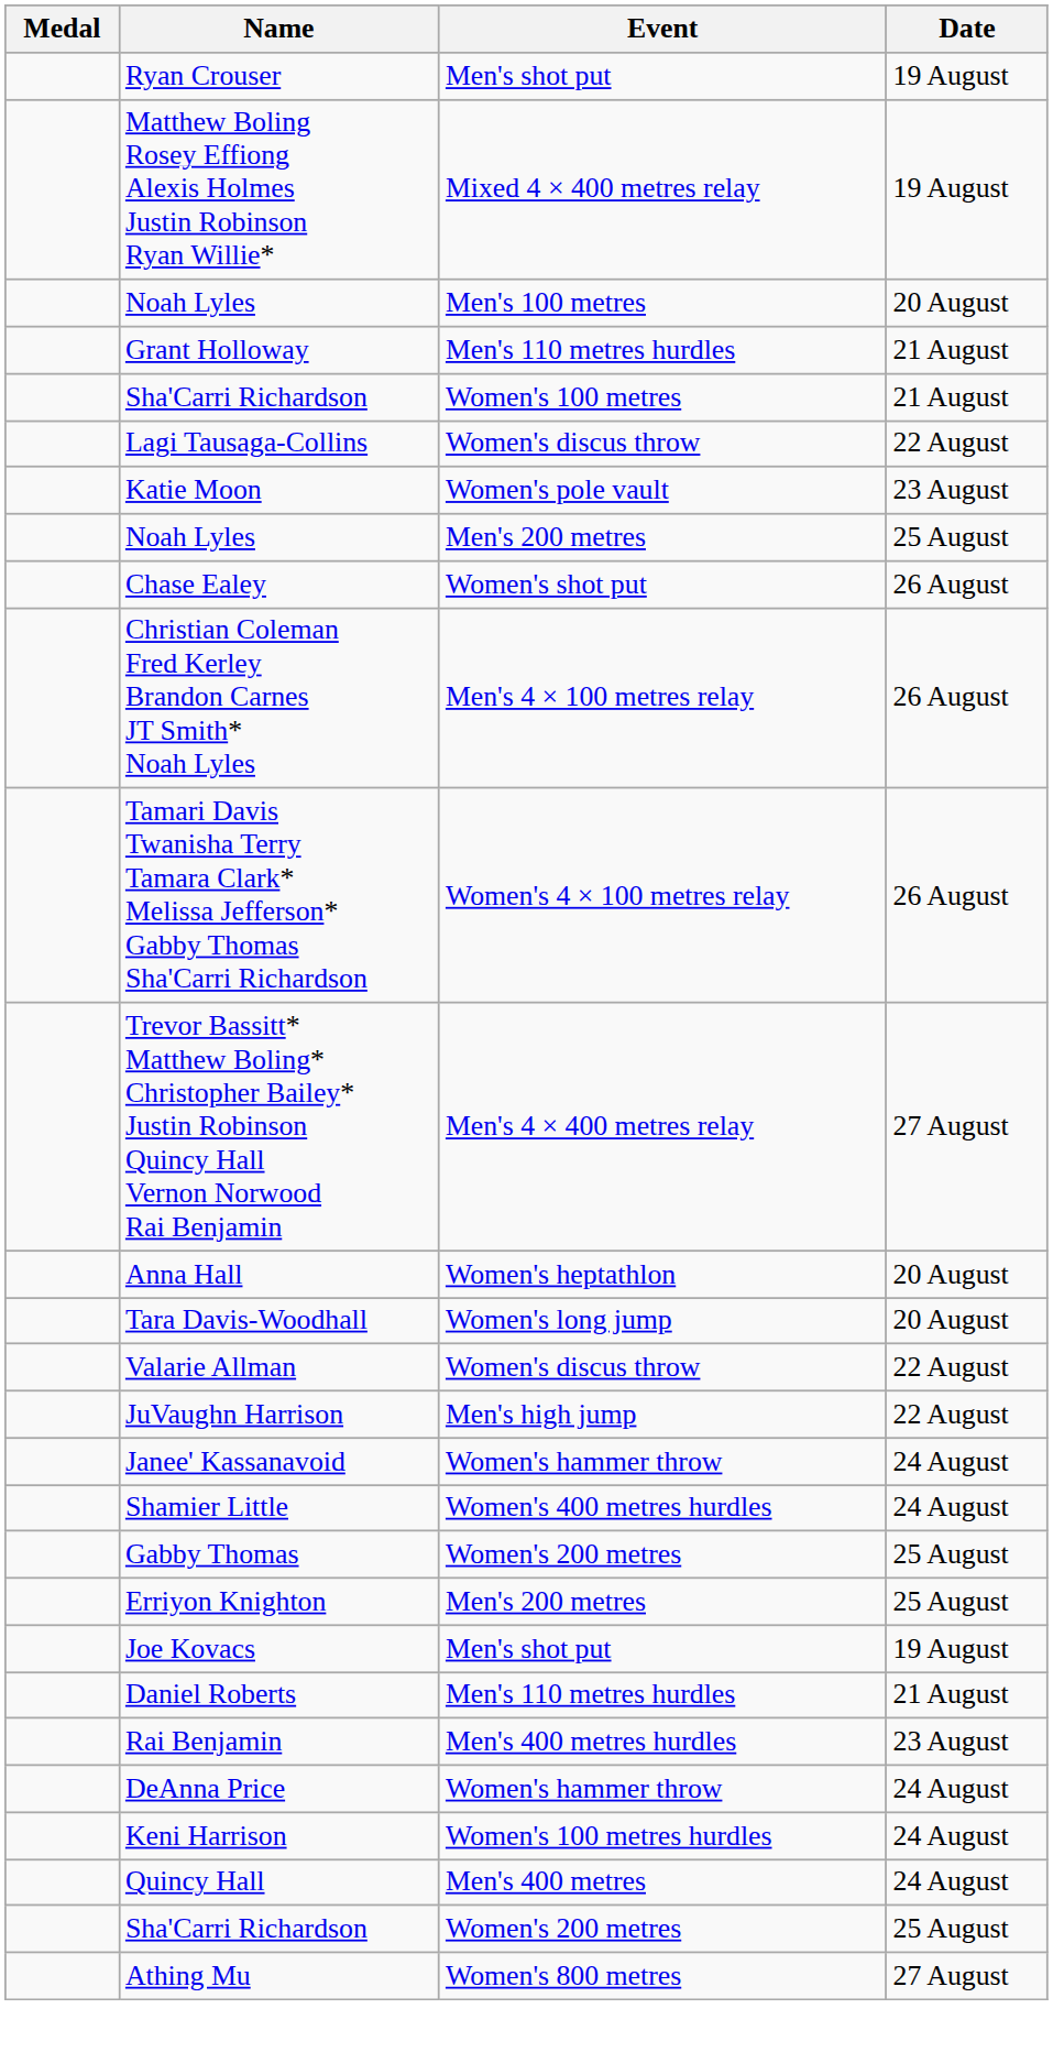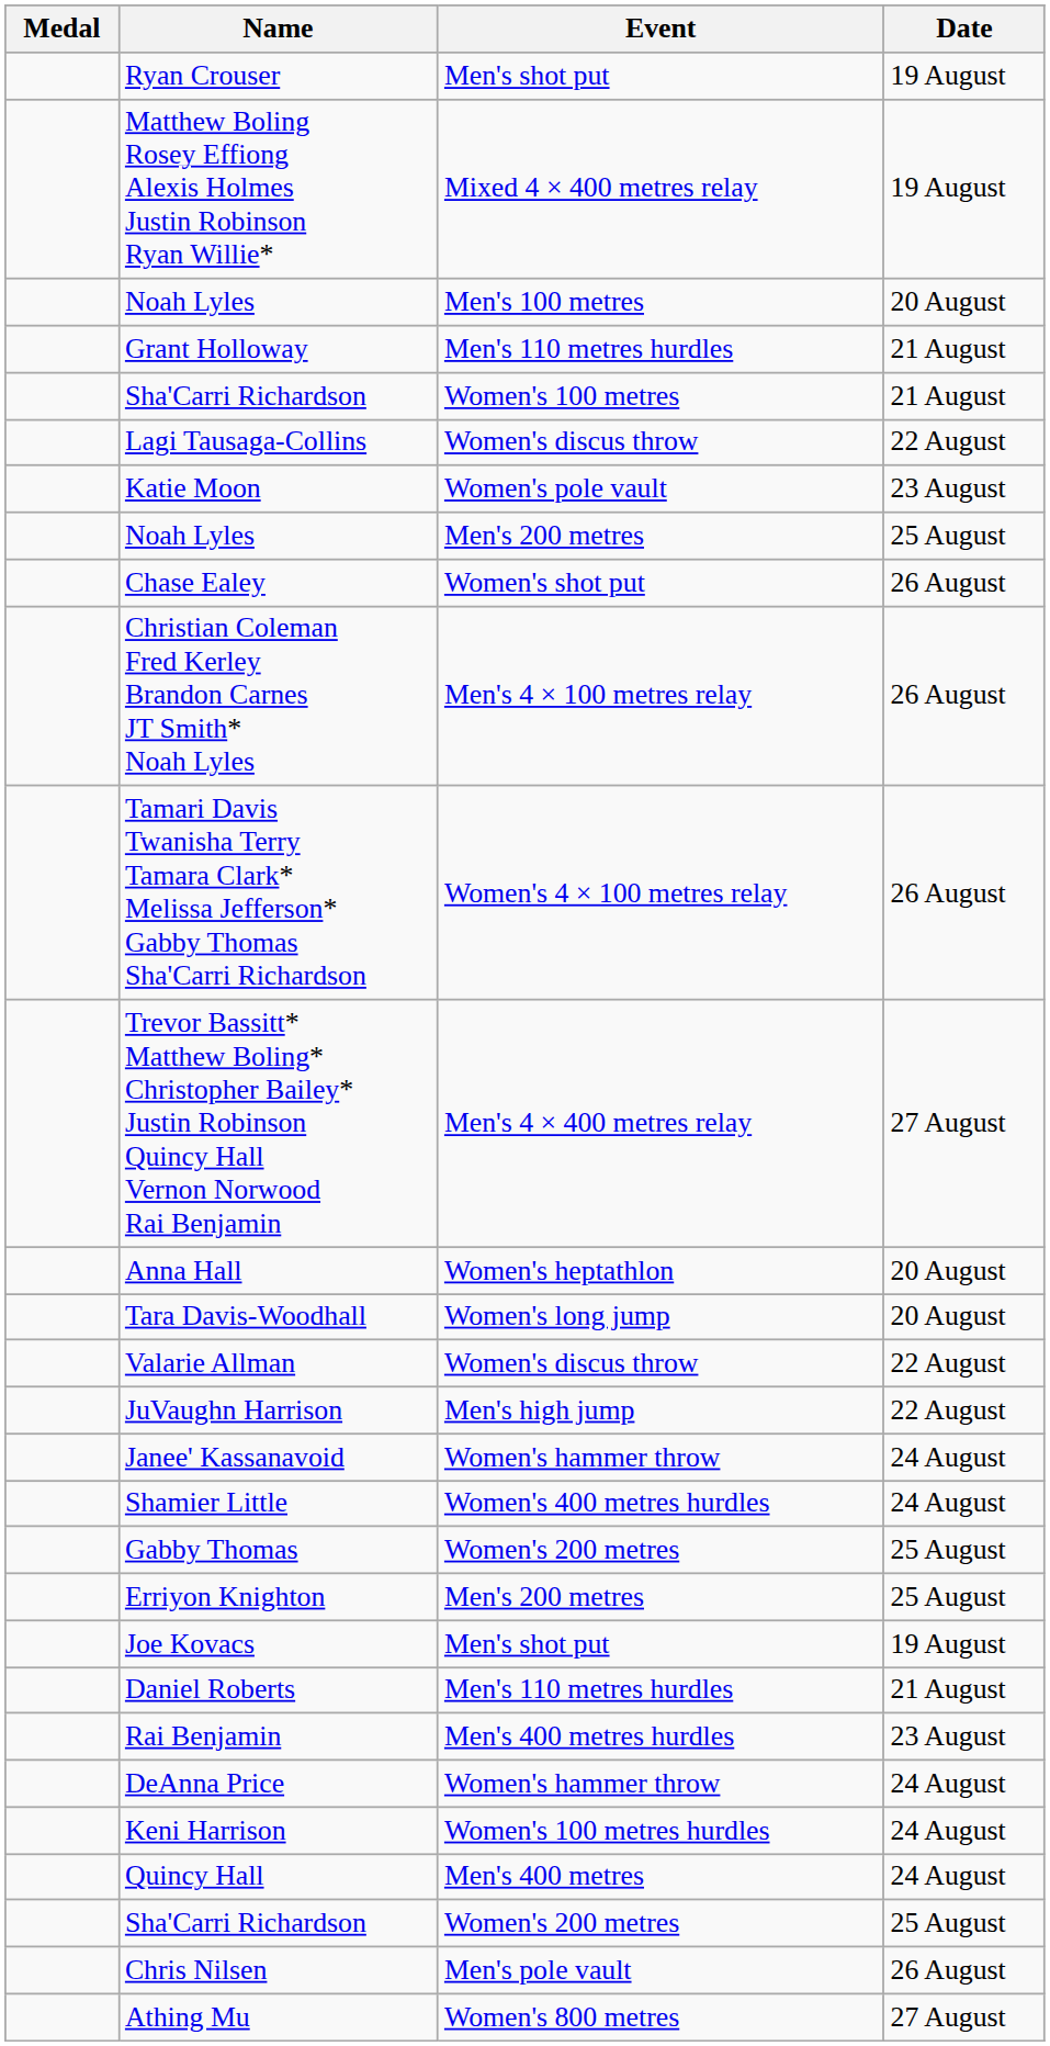+ row: Chris Nilsen | Men's pole vault | 26 August
